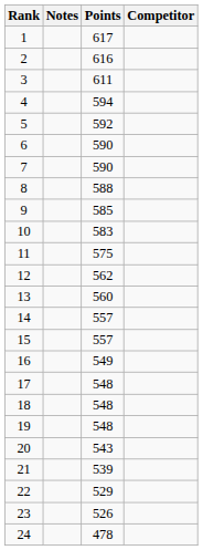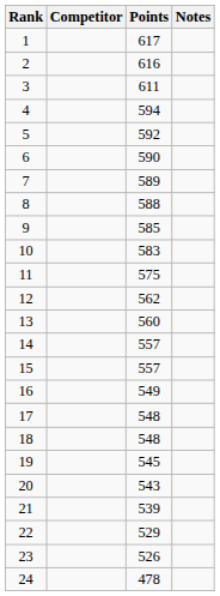columns swapped: Competitor <-> Notes
7 | Points: 590 -> 589
19 | Points: 548 -> 545
